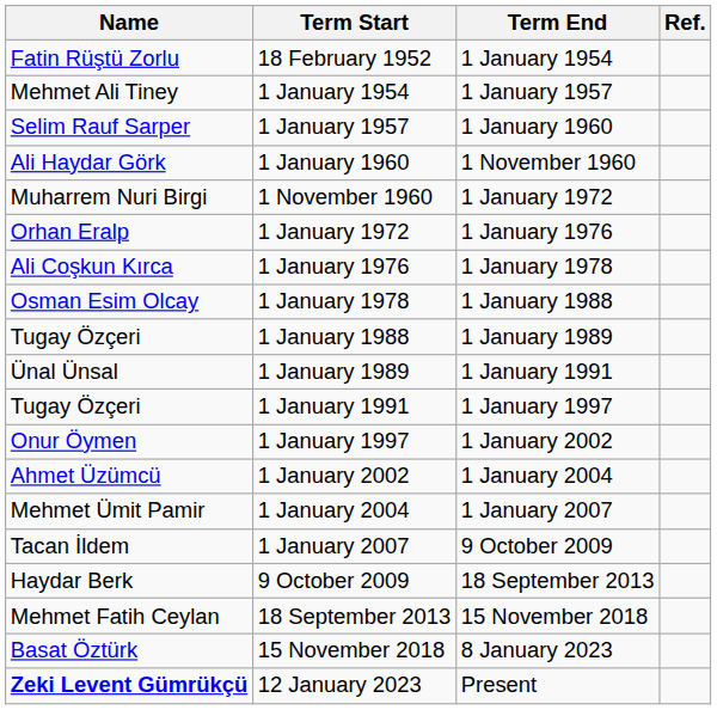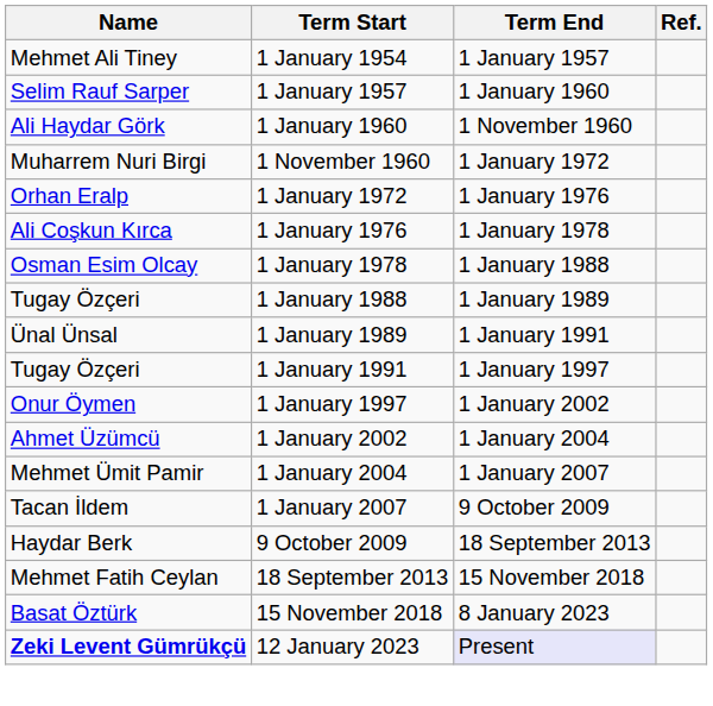- row: Fatin Rüştü Zorlu | 18 February 1952 | 1 January 1954
12 January 2023 | Term End: no background -> lavender background
